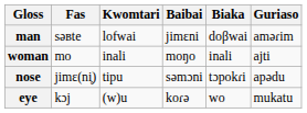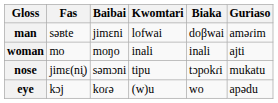columns swapped: Baibai <-> Kwomtari
nose | Guriaso: apədu -> mukatu
eye | Guriaso: mukatu -> apədu
